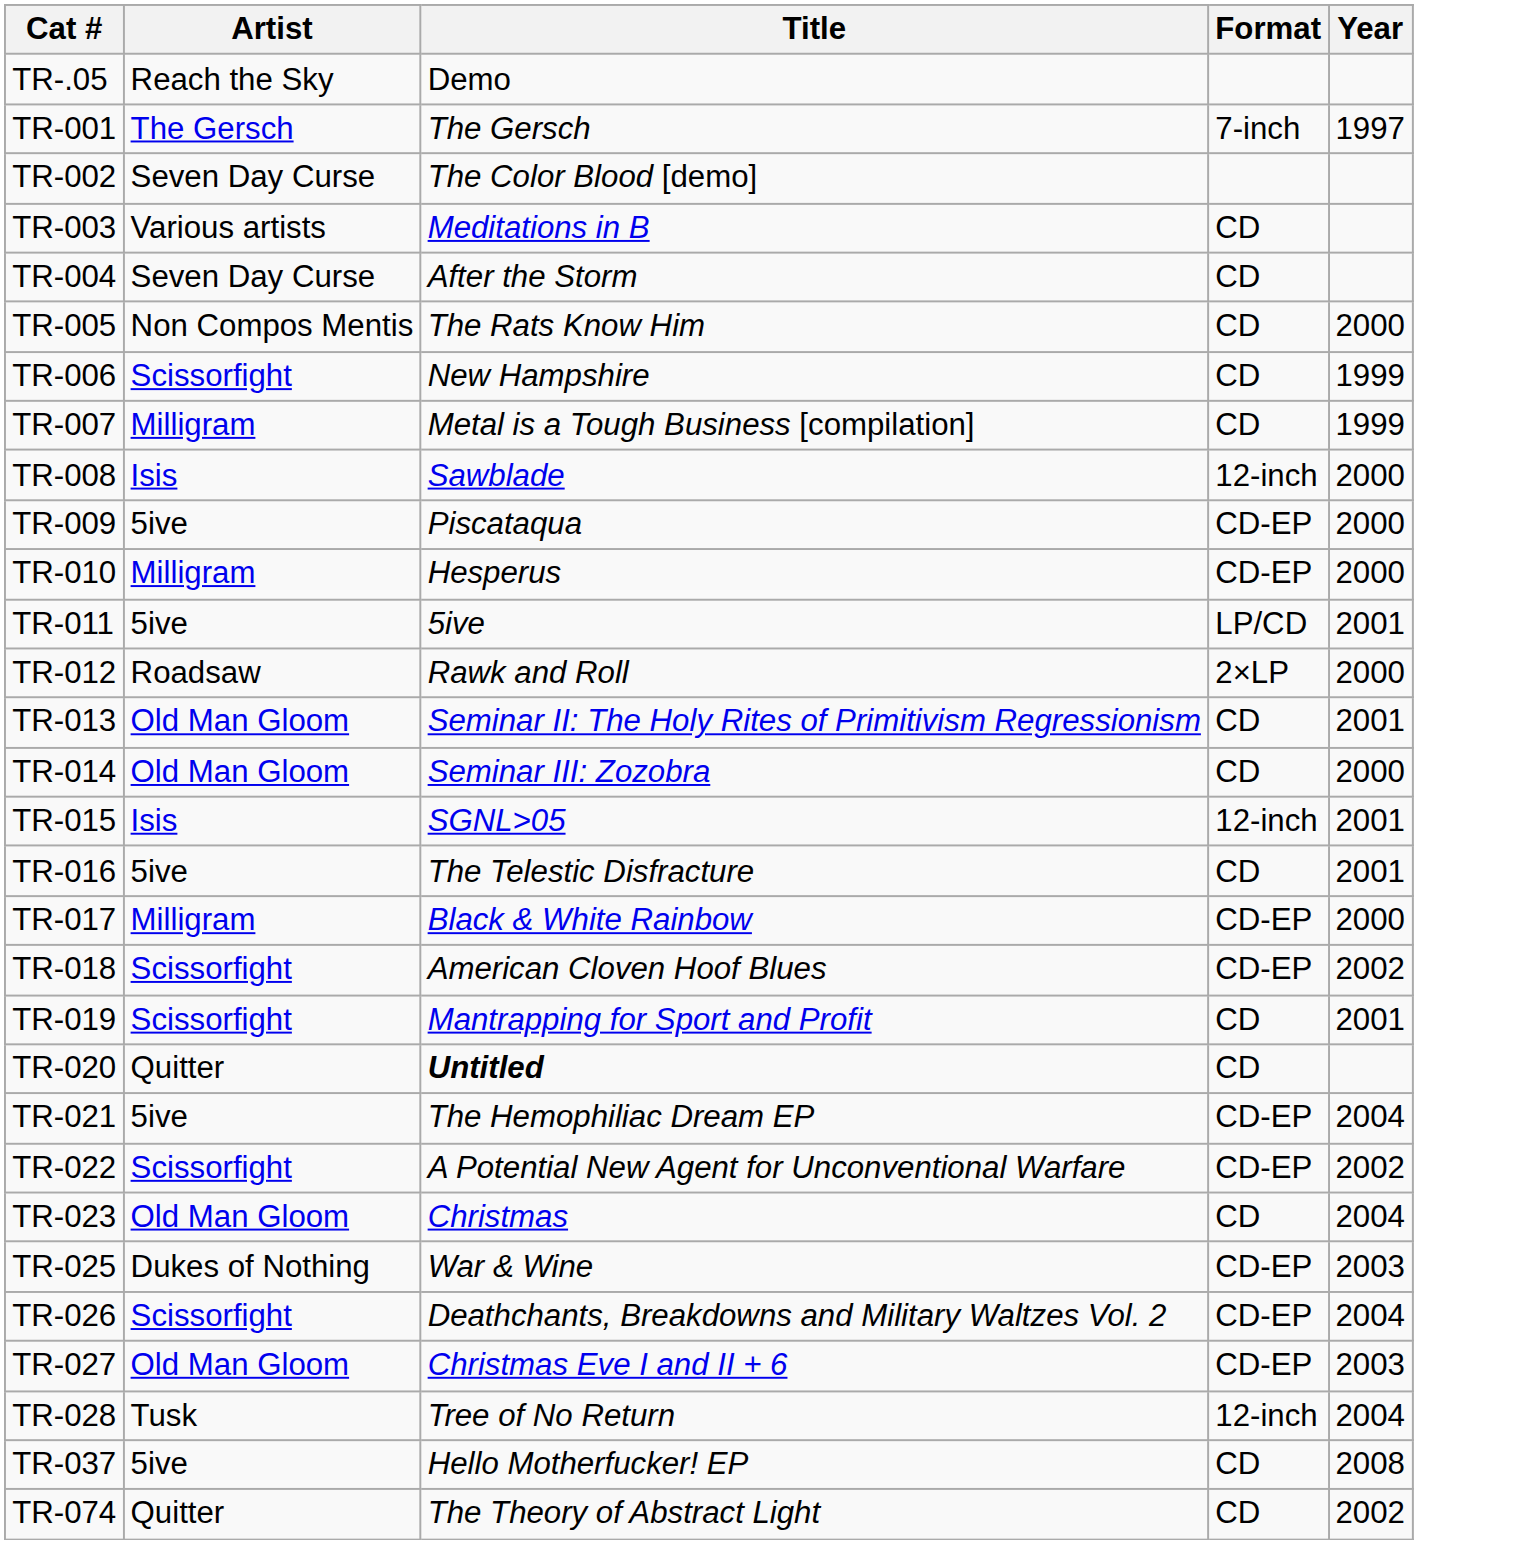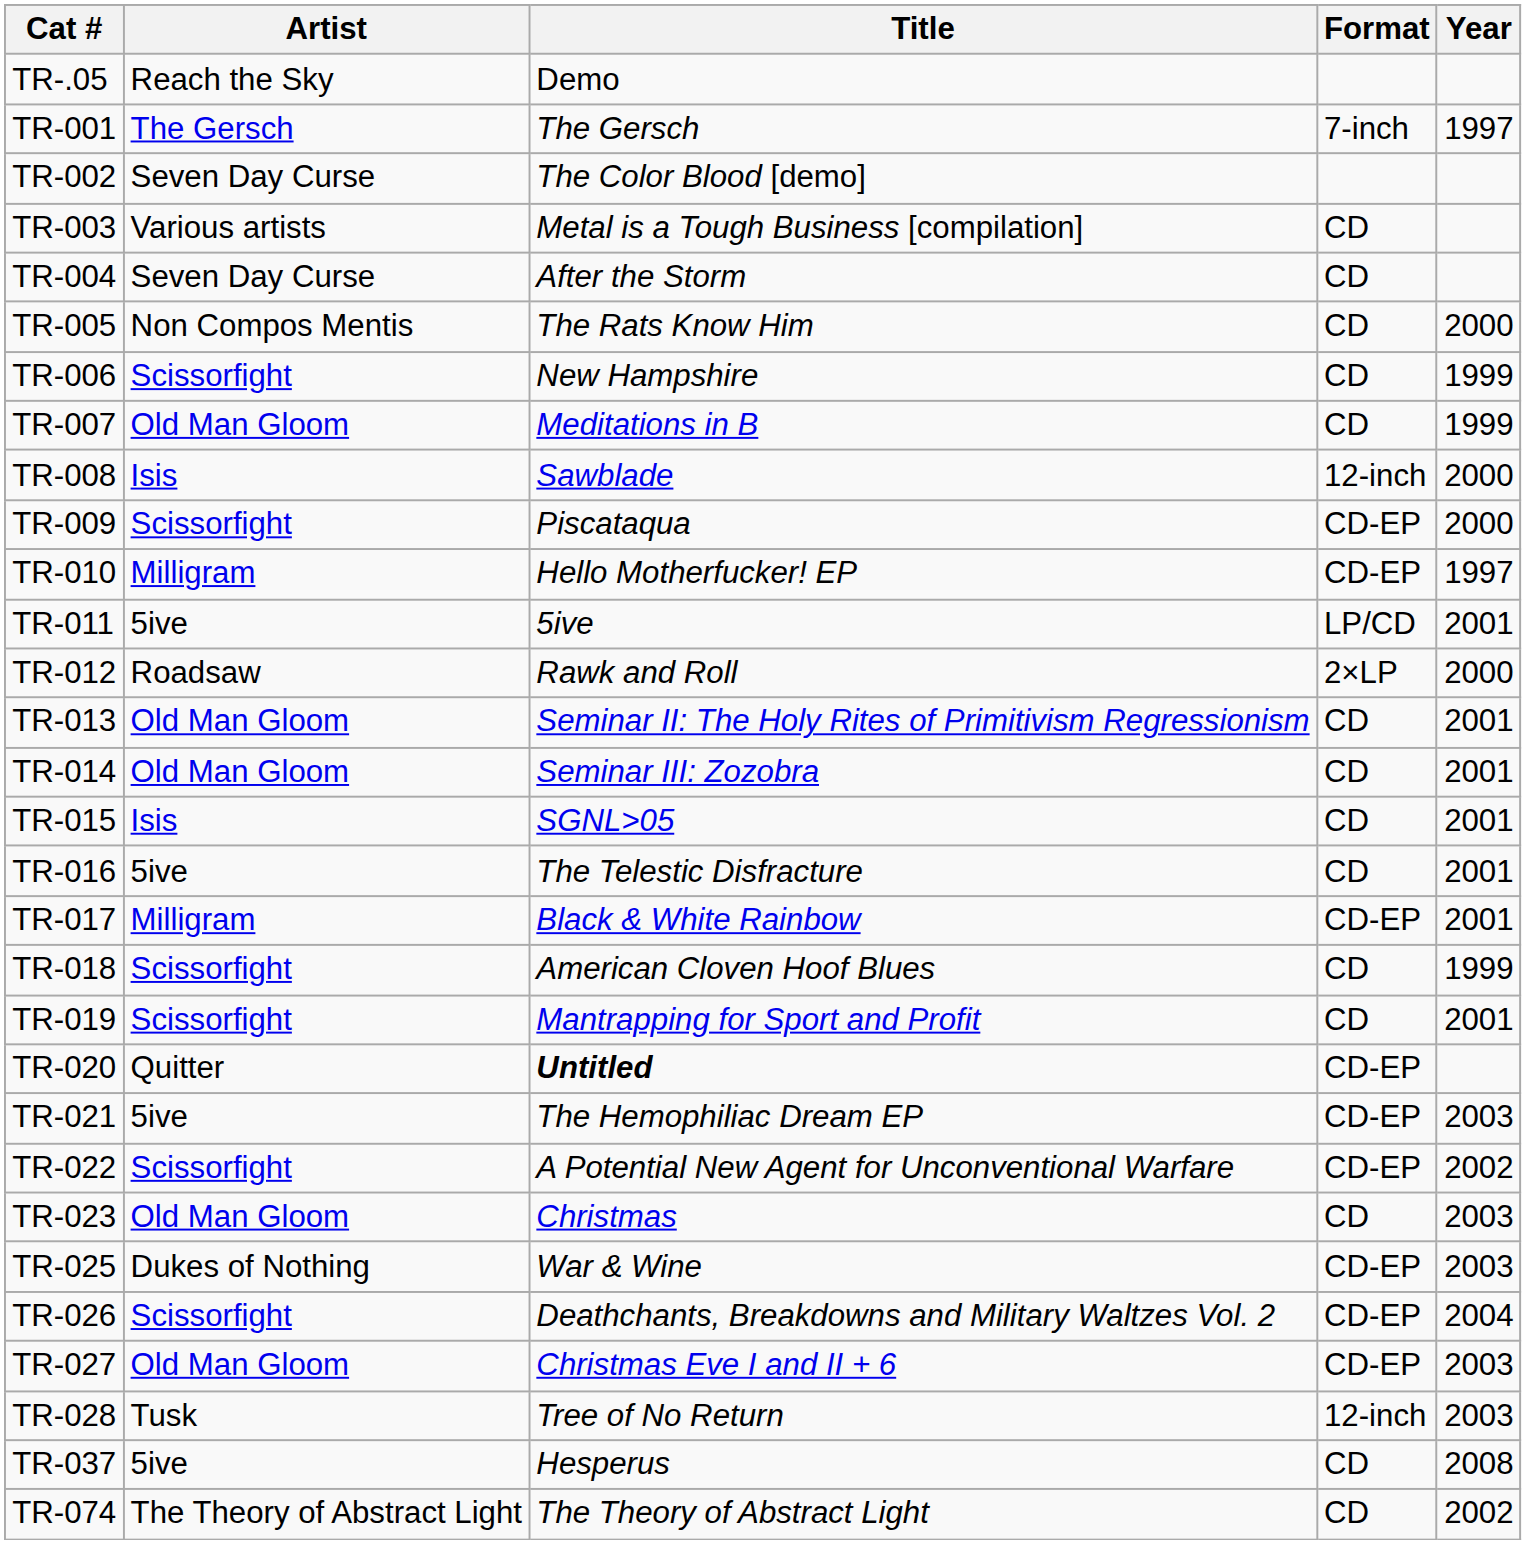TR-003 | Title: Meditations in B -> Metal is a Tough Business [compilation]
TR-007 | Artist: Milligram -> Old Man Gloom
TR-007 | Title: Metal is a Tough Business [compilation] -> Meditations in B
TR-009 | Artist: 5ive -> Scissorfight
TR-010 | Title: Hesperus -> Hello Motherfucker! EP
TR-010 | Year: 2000 -> 1997
TR-014 | Year: 2000 -> 2001
TR-015 | Format: 12-inch -> CD
TR-017 | Year: 2000 -> 2001
TR-018 | Format: CD-EP -> CD
TR-018 | Year: 2002 -> 1999
TR-020 | Format: CD -> CD-EP
TR-021 | Year: 2004 -> 2003
TR-023 | Year: 2004 -> 2003
TR-028 | Year: 2004 -> 2003
TR-037 | Title: Hello Motherfucker! EP -> Hesperus
TR-074 | Artist: Quitter -> The Theory of Abstract Light
